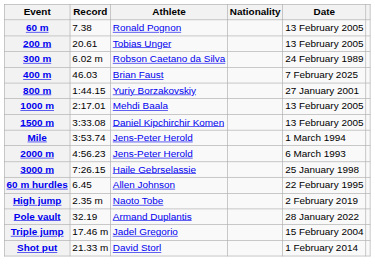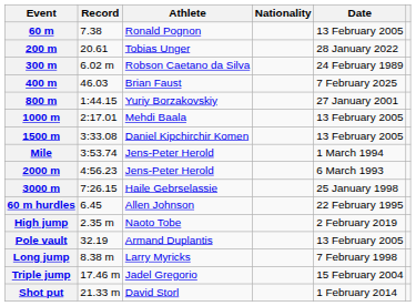200 m | Date: 13 February 2005 -> 28 January 2022
Pole vault | Date: 28 January 2022 -> 13 February 2005
+ row: Long jump | 8.38 m | Larry Myricks | 7 February 1998
